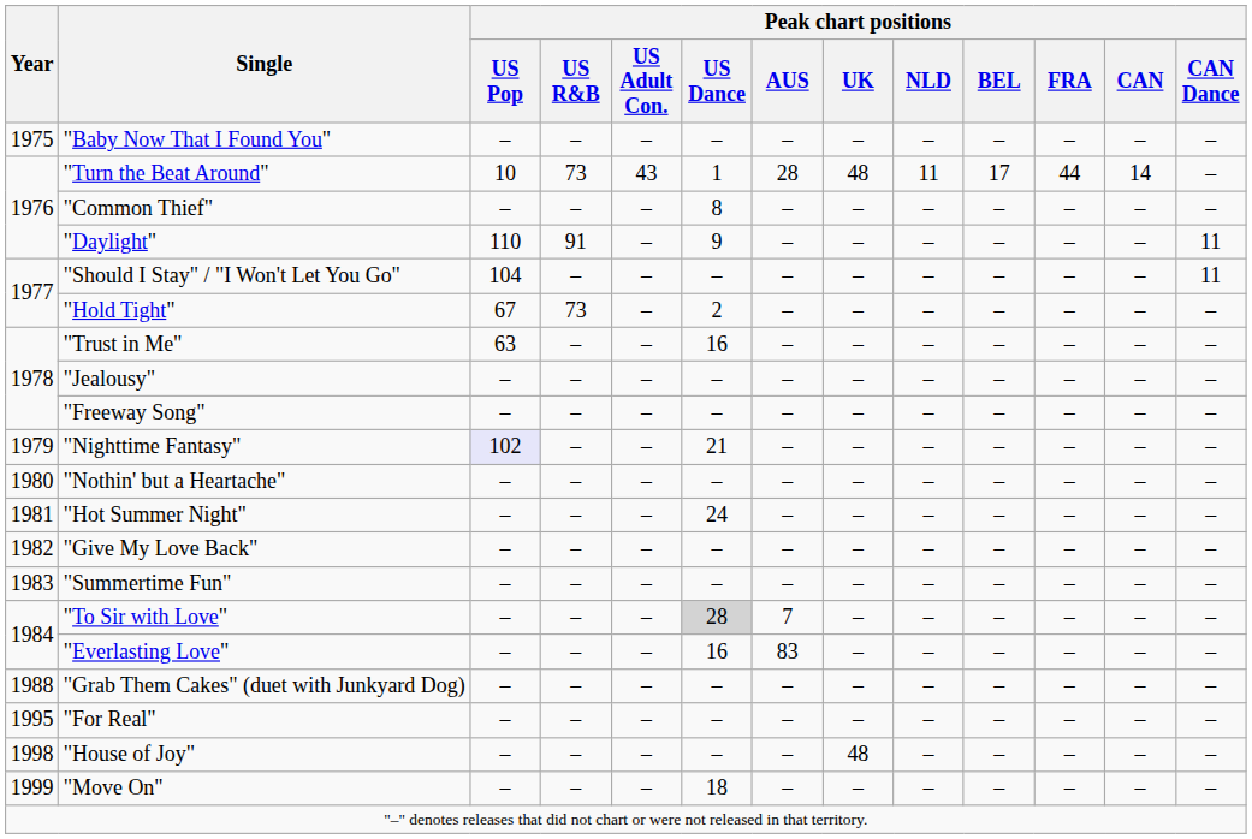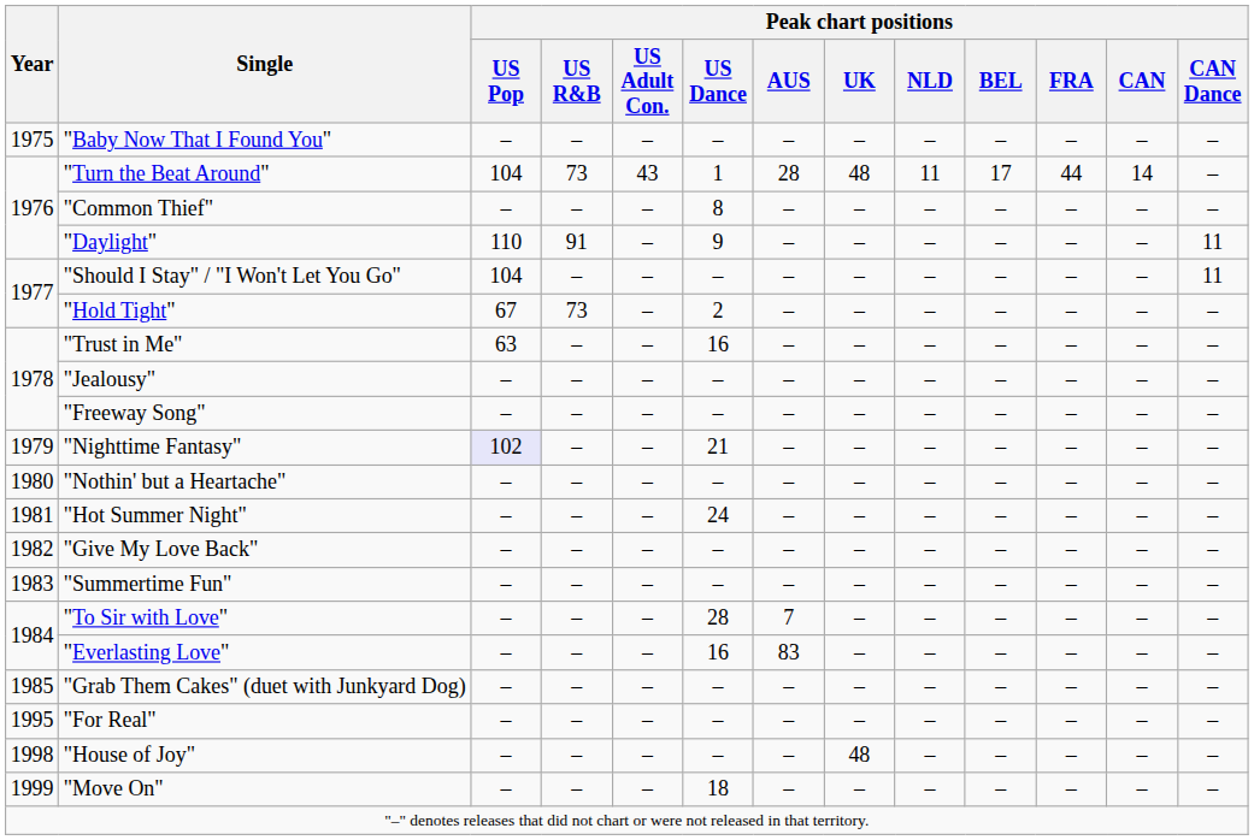"Turn the Beat Around" | Peak chart positions / US Pop: 10 -> 104
"To Sir with Love" | Peak chart positions / US Dance: lightgrey background -> no background
"Grab Them Cakes" (duet with Junkyard Dog) | Year: 1988 -> 1985
